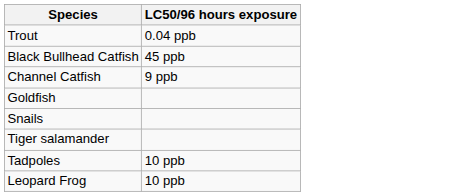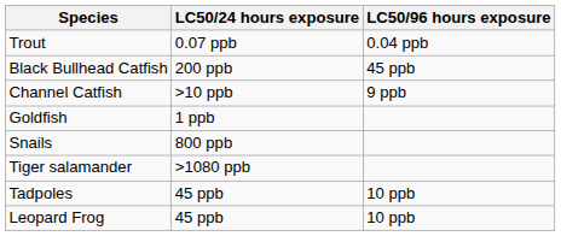+ column: LC50/24 hours exposure | 0.07 ppb | 200 ppb | >10 ppb | 1 ppb | 800 ppb | >1080 ppb | 45 ppb | 45 ppb
